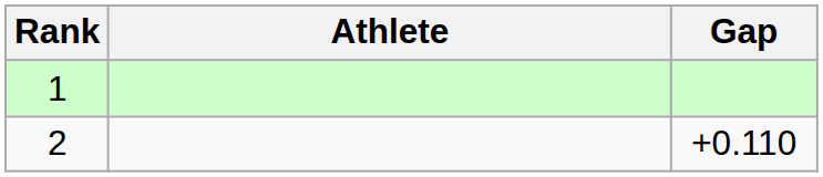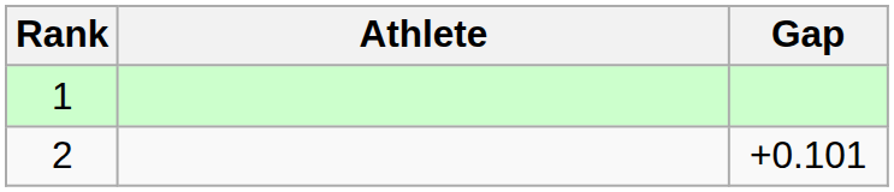2 | Gap: +0.110 -> +0.101
